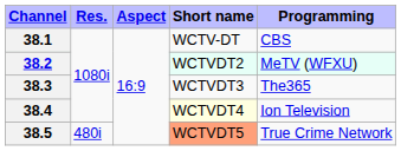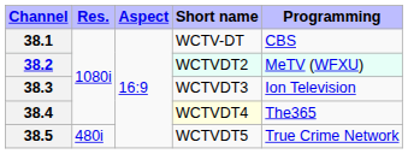38.3 | Programming: The365 -> Ion Television
38.4 | Programming: Ion Television -> The365
38.5 | Short name: lightsalmon background -> no background
